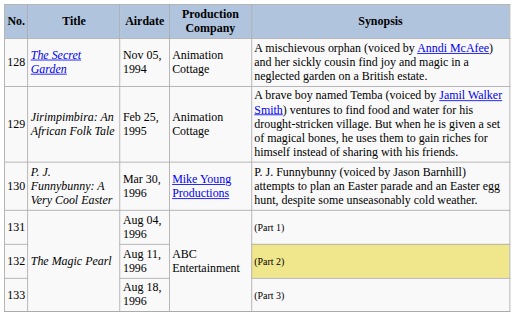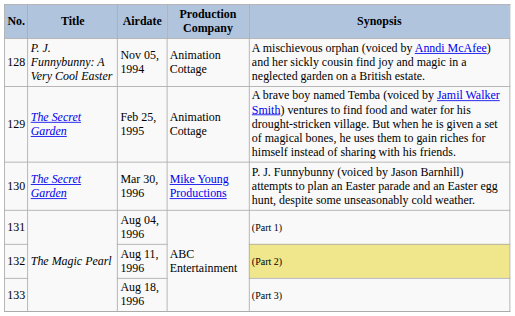Nov 05, 1994 | Title: The Secret Garden -> P. J. Funnybunny: A Very Cool Easter
Feb 25, 1995 | Title: Jirimpimbira: An African Folk Tale -> The Secret Garden
Mar 30, 1996 | Title: P. J. Funnybunny: A Very Cool Easter -> The Secret Garden
